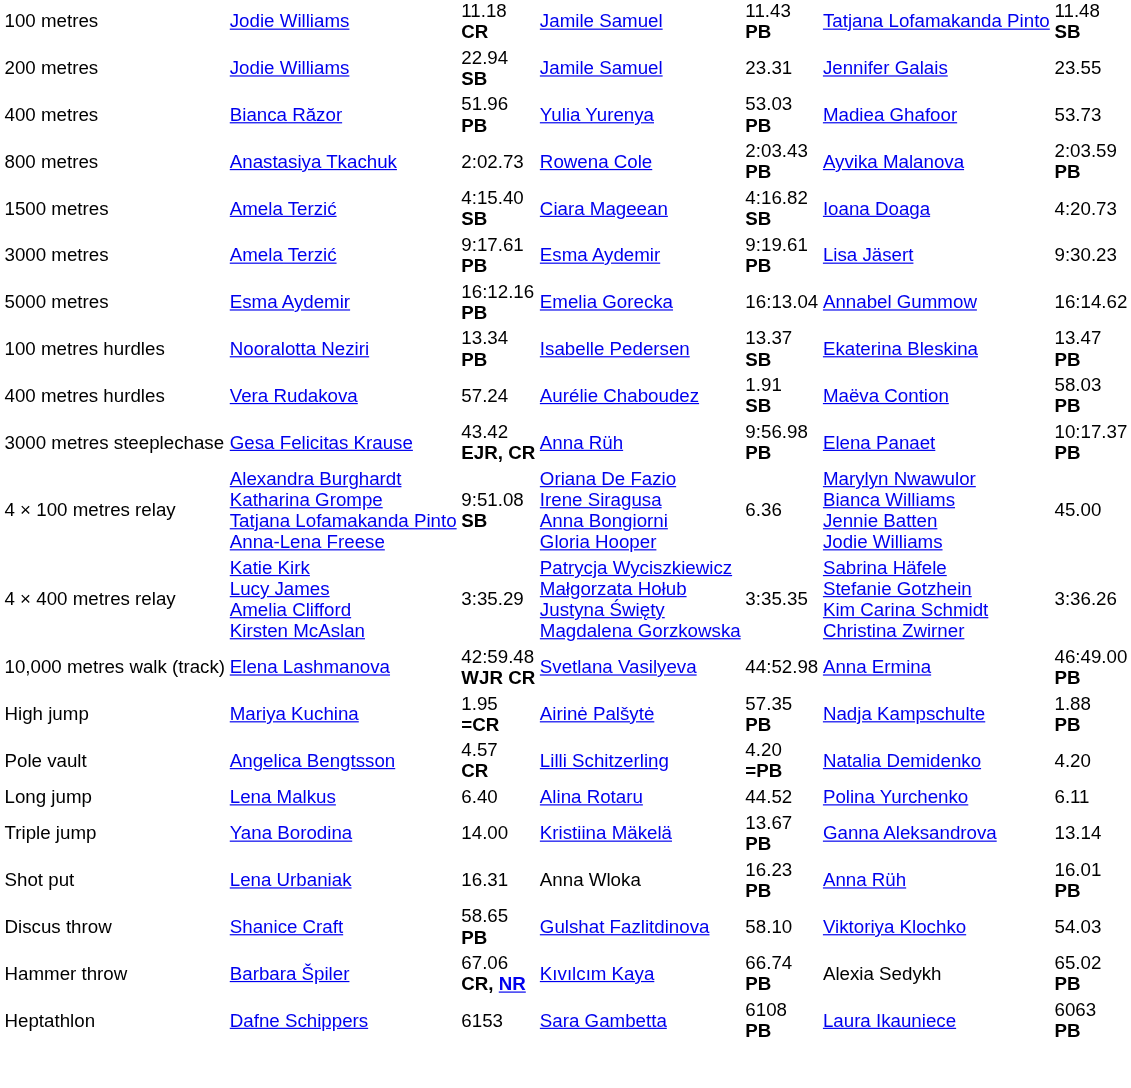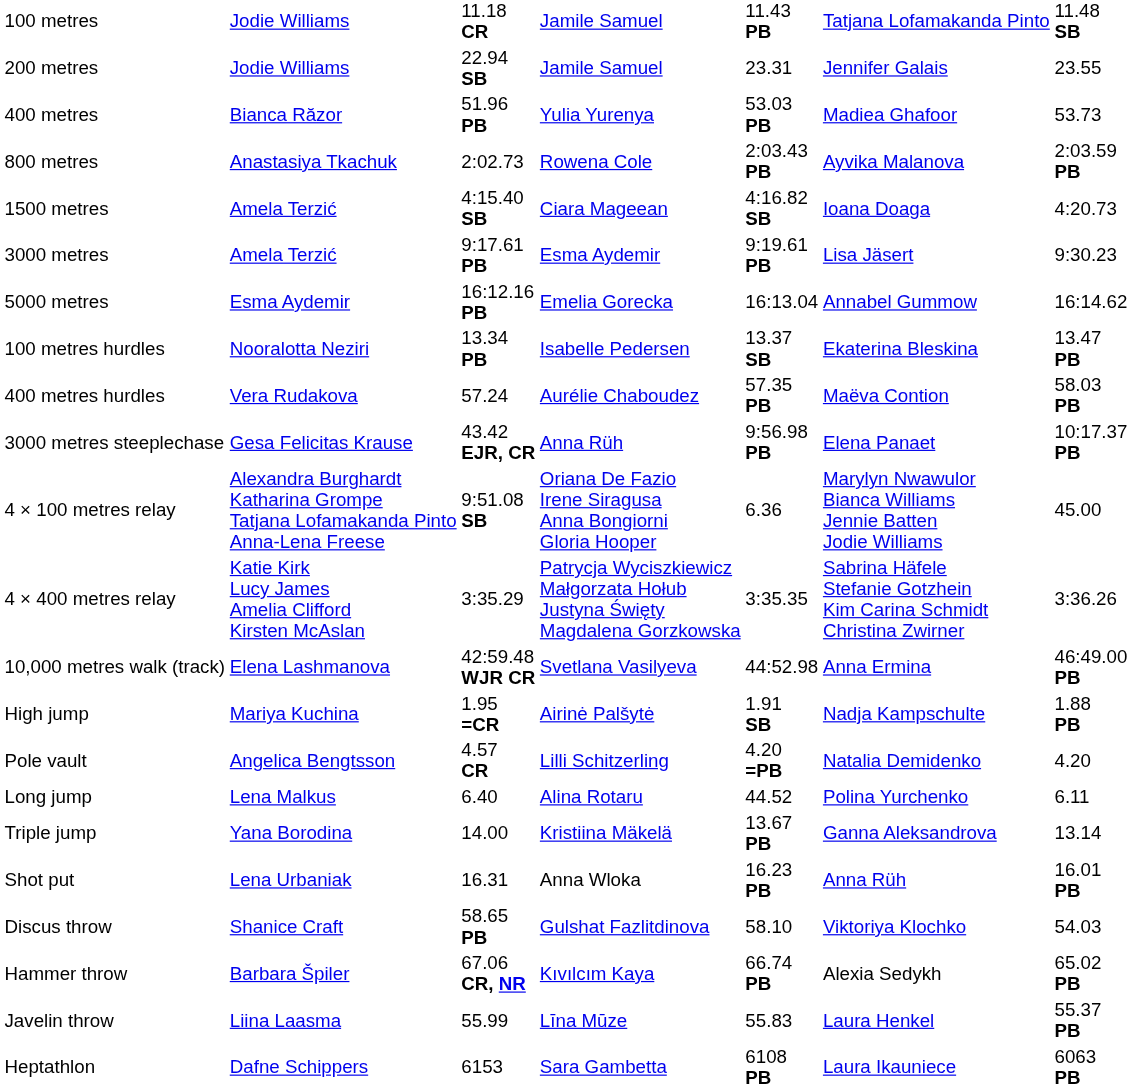400 metres hurdles | column 5: 1.91 SB -> 57.35 PB
High jump | column 5: 57.35 PB -> 1.91 SB
+ row: Javelin throw | Liina Laasma | 55.99 | Līna Mūze | 55.83 | Laura Henkel | 55.37 PB
